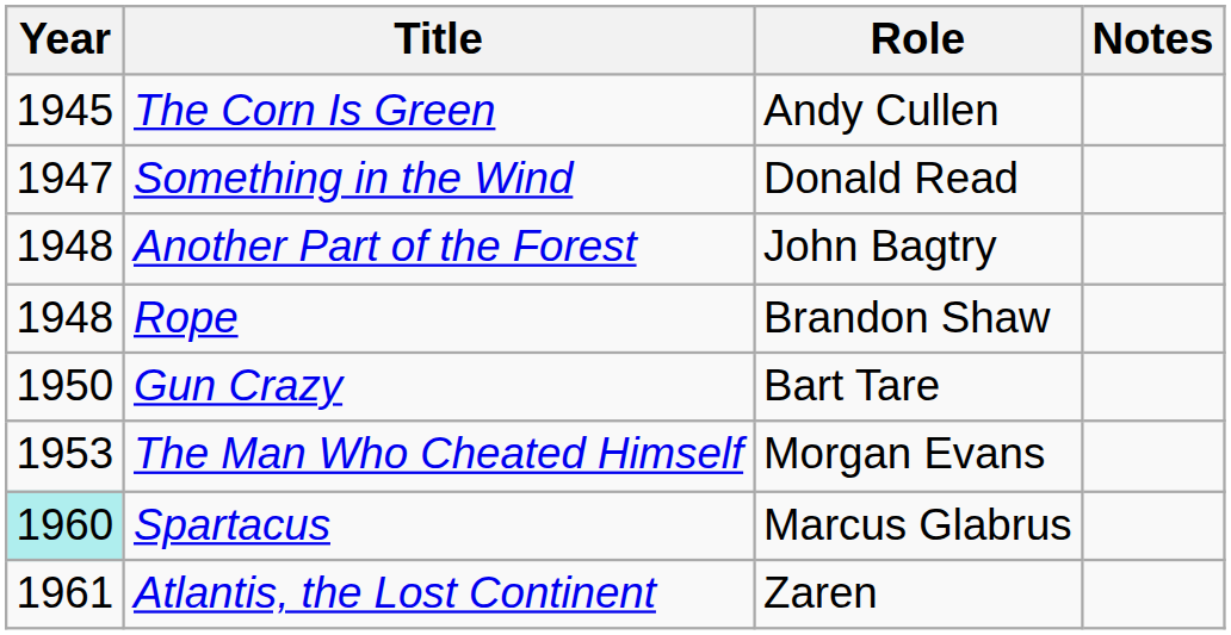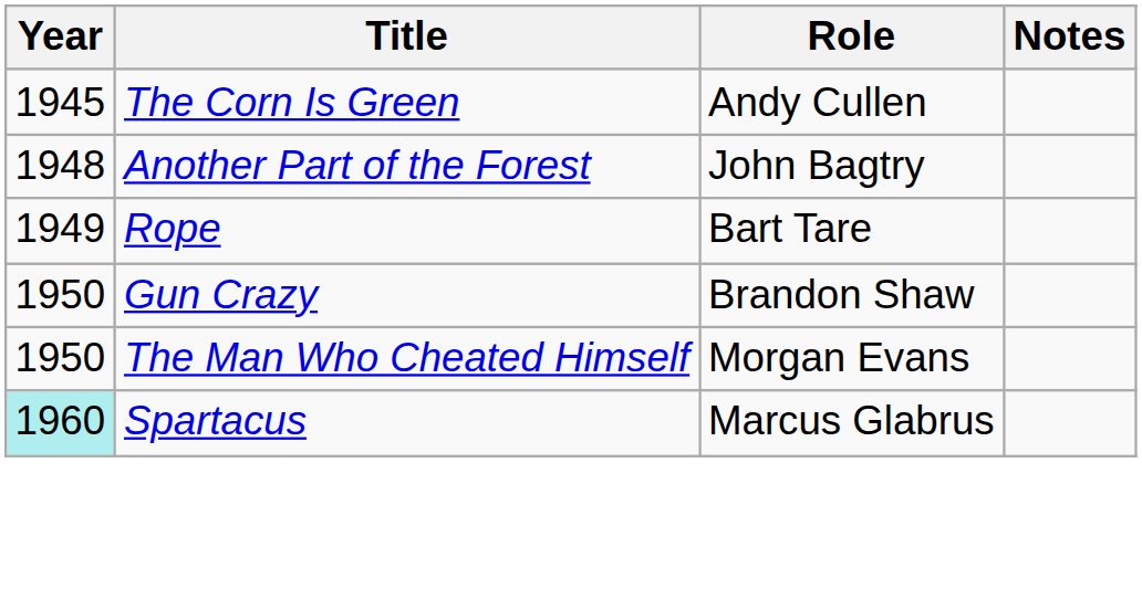- row: 1947 | Something in the Wind | Donald Read
Rope | Year: 1948 -> 1949
Rope | Role: Brandon Shaw -> Bart Tare
Gun Crazy | Role: Bart Tare -> Brandon Shaw
The Man Who Cheated Himself | Year: 1953 -> 1950
- row: 1961 | Atlantis, the Lost Continent | Zaren
